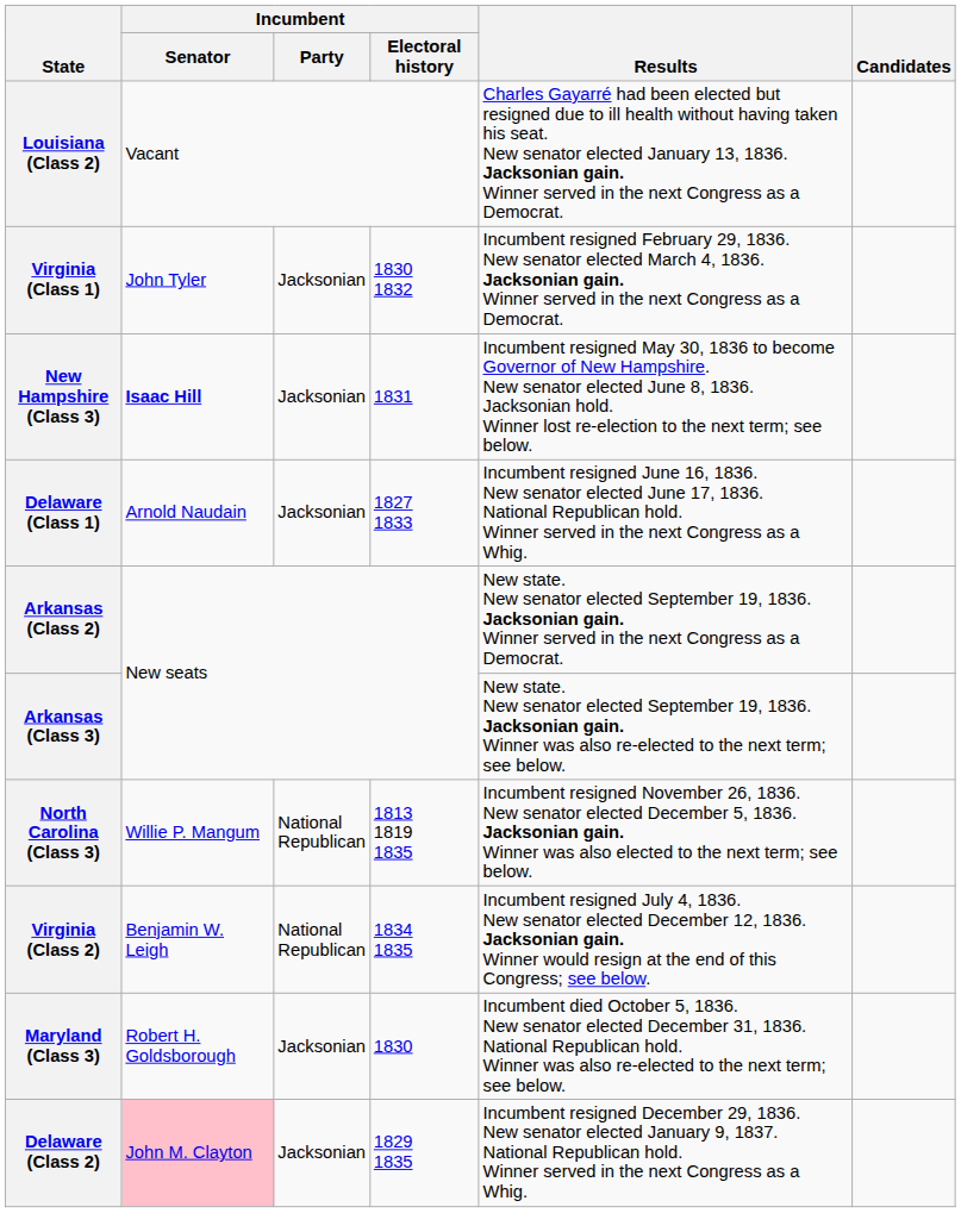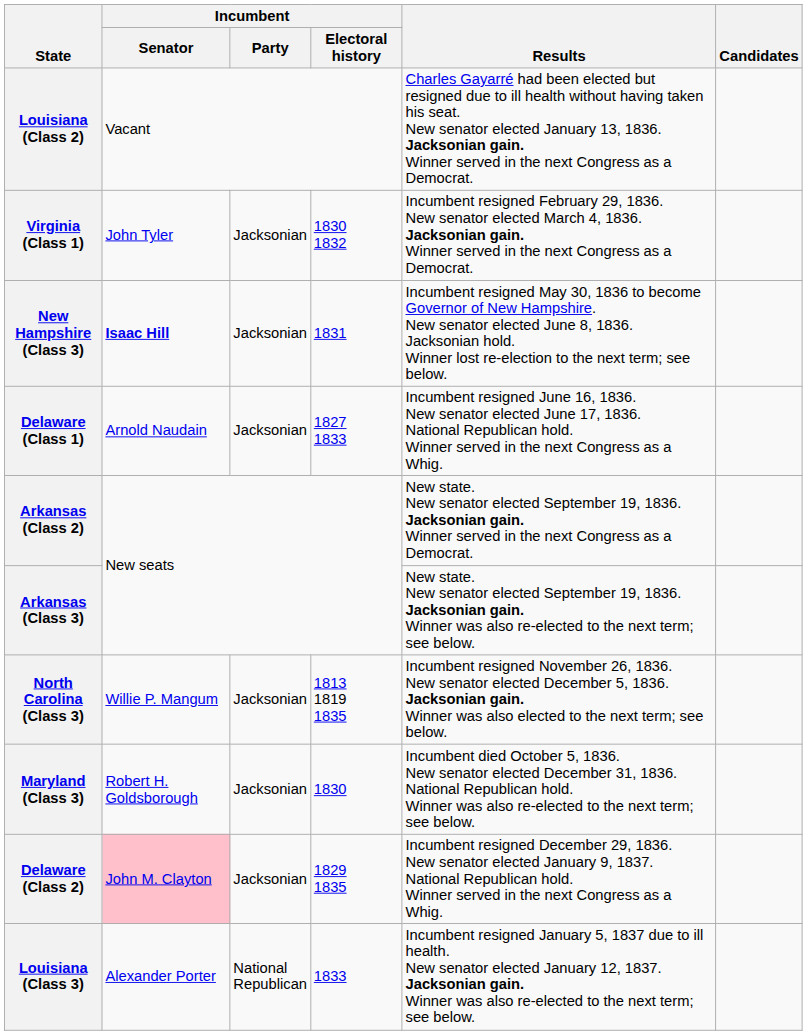North Carolina (Class 3) | Incumbent / Party: National Republican -> Jacksonian
- row: Virginia (Class 2) | Benjamin W. Leigh | National Republican | 1834 1835 | Incumbent resigned July 4, 1836. New senator elected December 12, 1836. Jacksonian gain. Winner would resign at the end of this Congress; see below.
+ row: Louisiana (Class 3) | Alexander Porter | National Republican | 1833 | Incumbent resigned January 5, 1837 due to ill health. New senator elected January 12, 1837. Jacksonian gain. Winner was also re-elected to the next term; see below.
